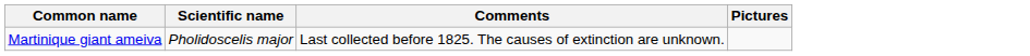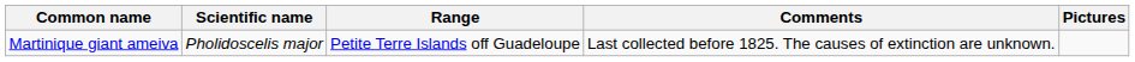+ column: Range | Petite Terre Islands off Guadeloupe
